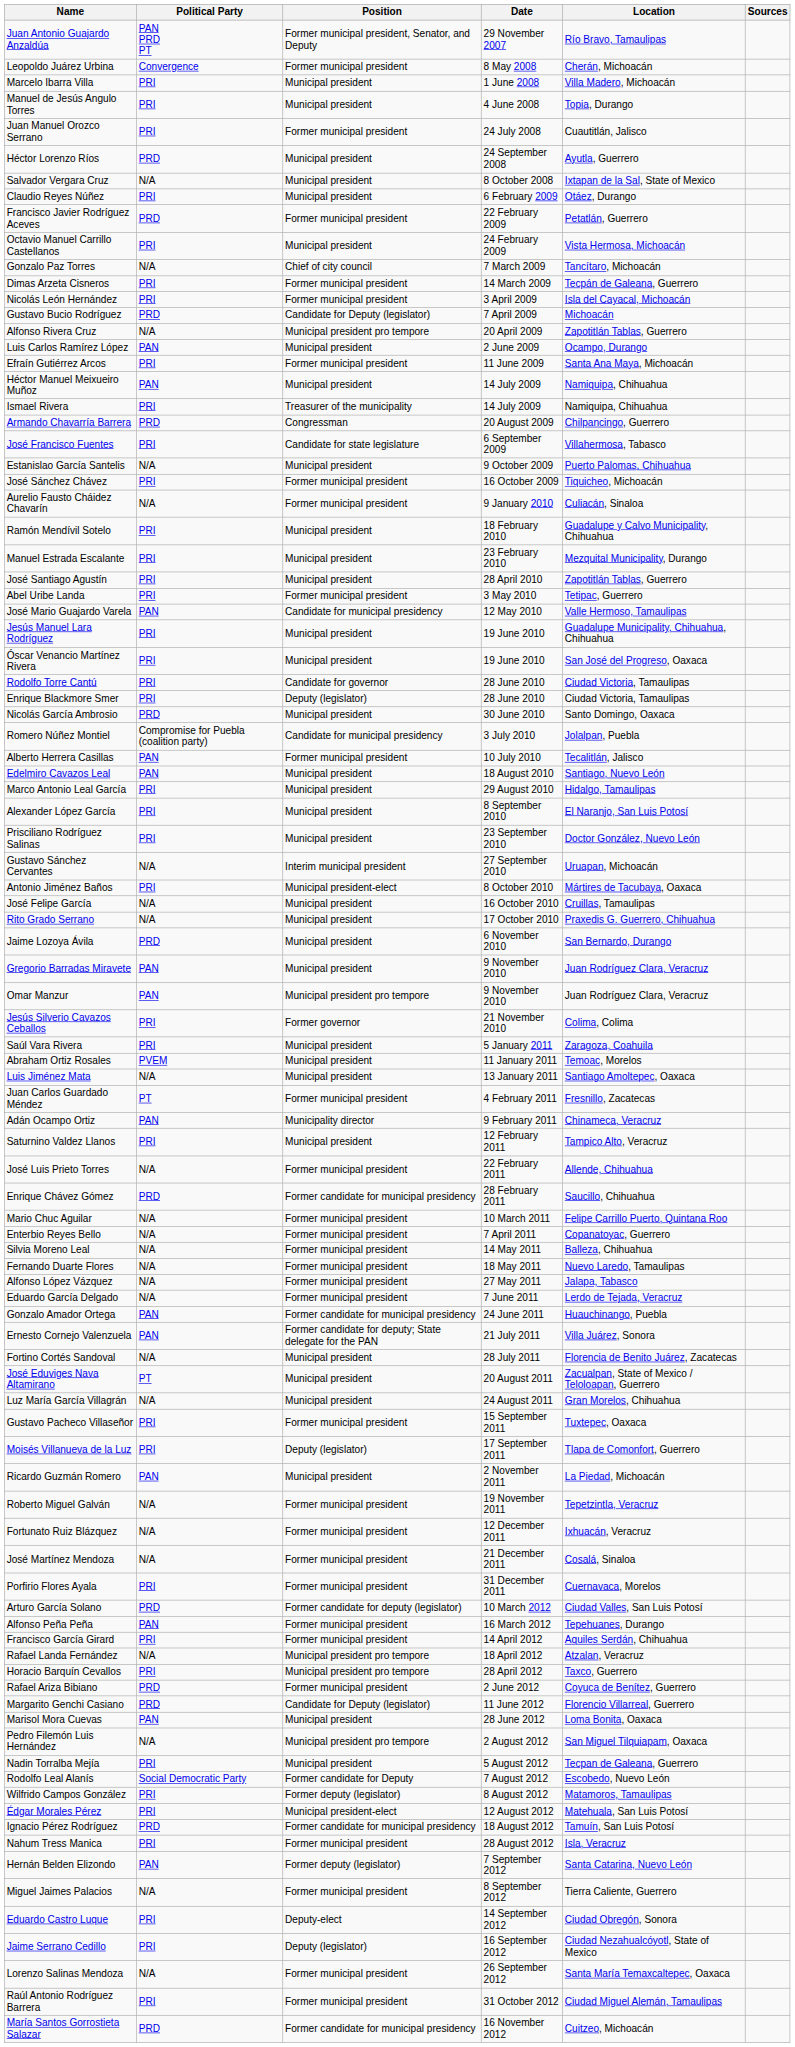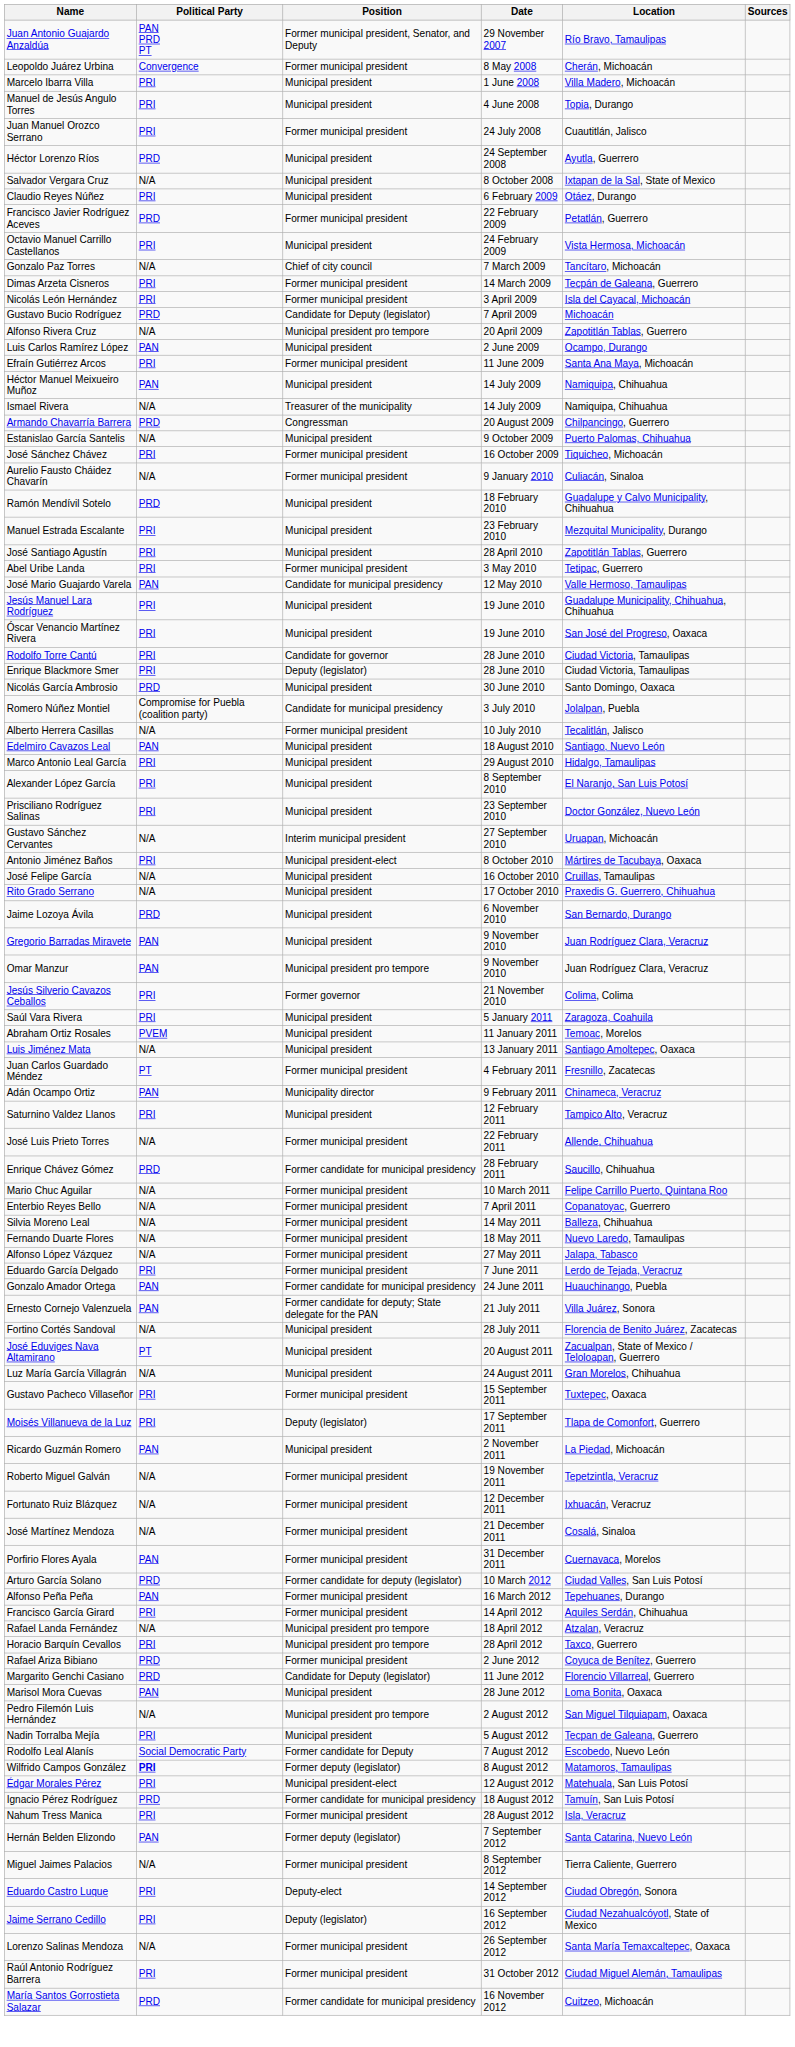Ismael Rivera | Political Party: PRI -> N/A
- row: José Francisco Fuentes | PRI | Candidate for state legislature | 6 September 2009 | Villahermosa, Tabasco
Ramón Mendívil Sotelo | Political Party: PRI -> PRD
Alberto Herrera Casillas | Political Party: PAN -> N/A
Eduardo García Delgado | Political Party: N/A -> PRI
Porfirio Flores Ayala | Political Party: PRI -> PAN
Wilfrido Campos González | Political Party: normal -> bold
